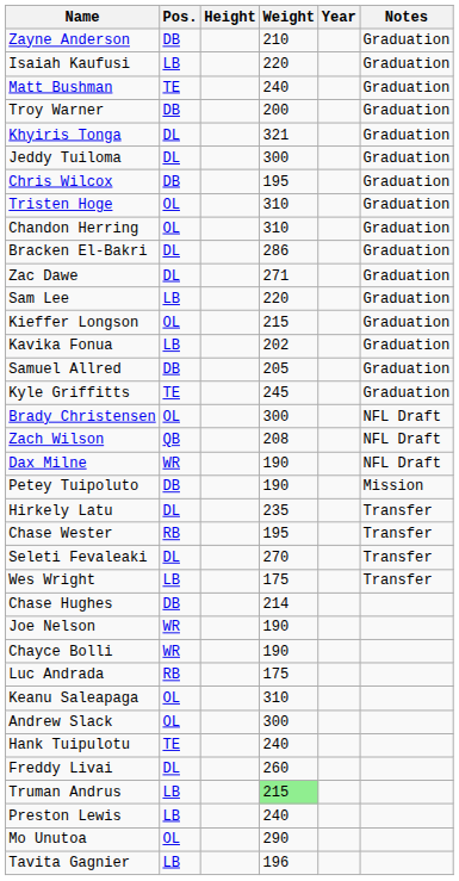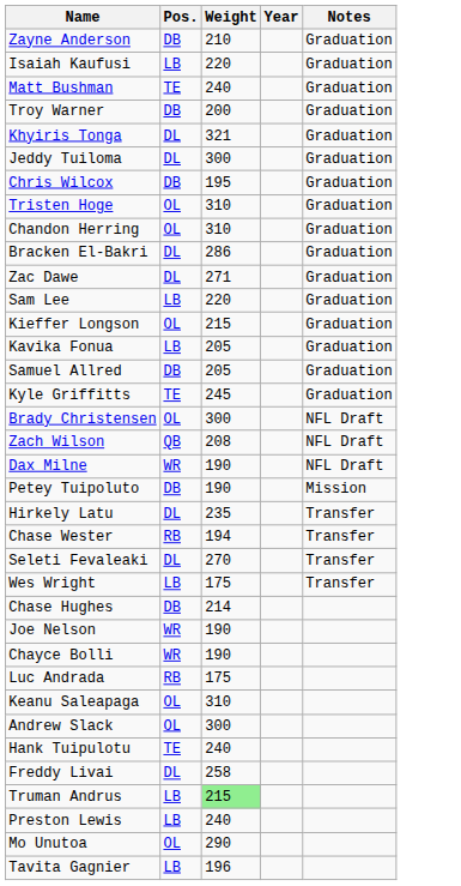- column: Height
Kavika Fonua | Weight: 202 -> 205
Chase Wester | Weight: 195 -> 194
Freddy Livai | Weight: 260 -> 258
